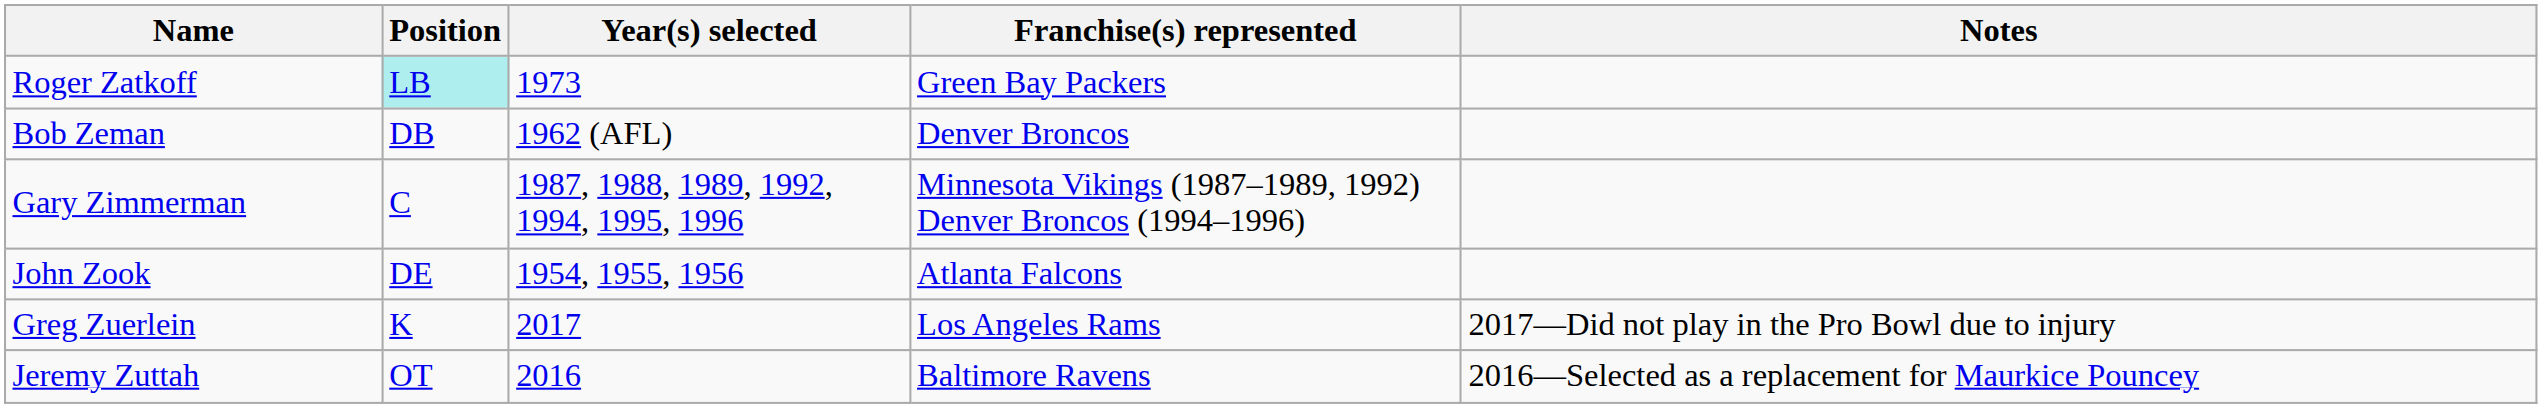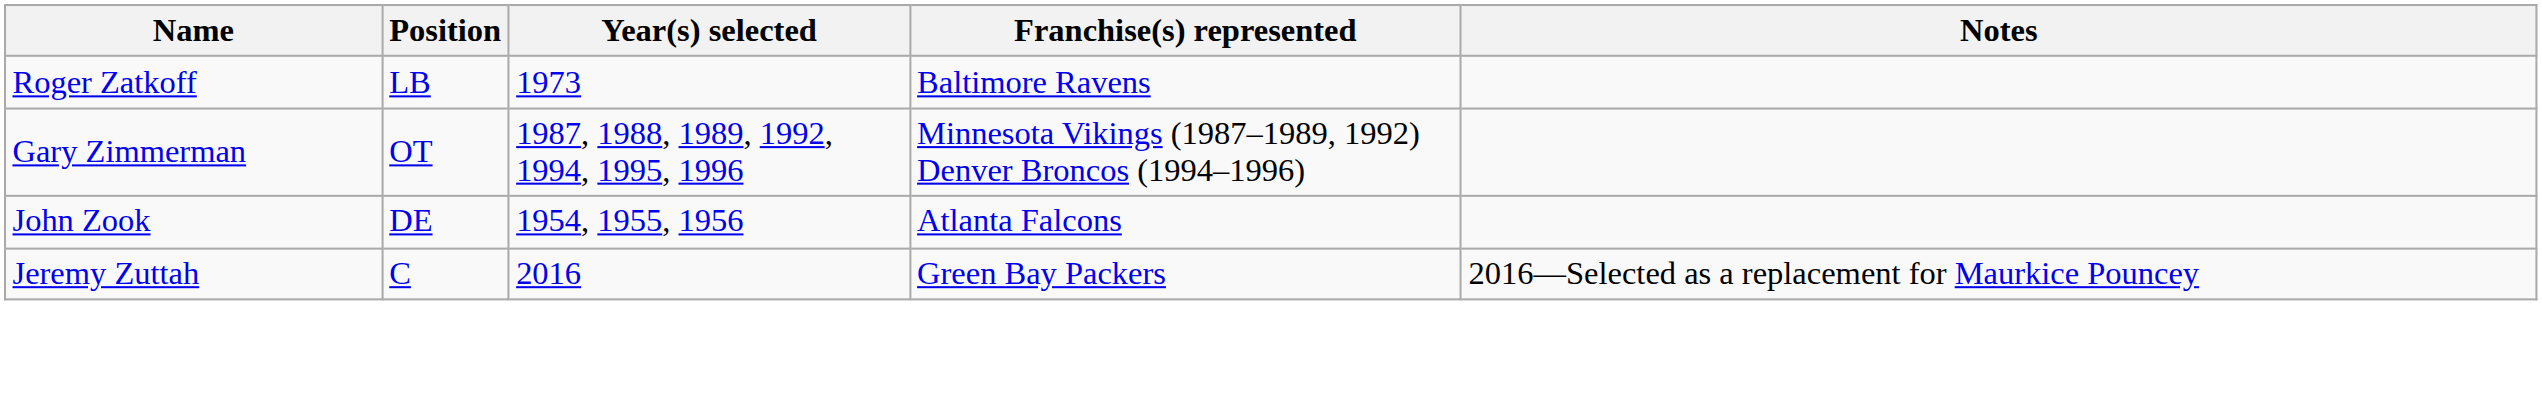Roger Zatkoff | Position: paleturquoise background -> no background
Roger Zatkoff | Franchise(s) represented: Green Bay Packers -> Baltimore Ravens
- row: Bob Zeman | DB | 1962 (AFL) | Denver Broncos
Gary Zimmerman | Position: C -> OT
- row: Greg Zuerlein | K | 2017 | Los Angeles Rams | 2017—Did not play in the Pro Bowl due to injury
Jeremy Zuttah | Position: OT -> C
Jeremy Zuttah | Franchise(s) represented: Baltimore Ravens -> Green Bay Packers
